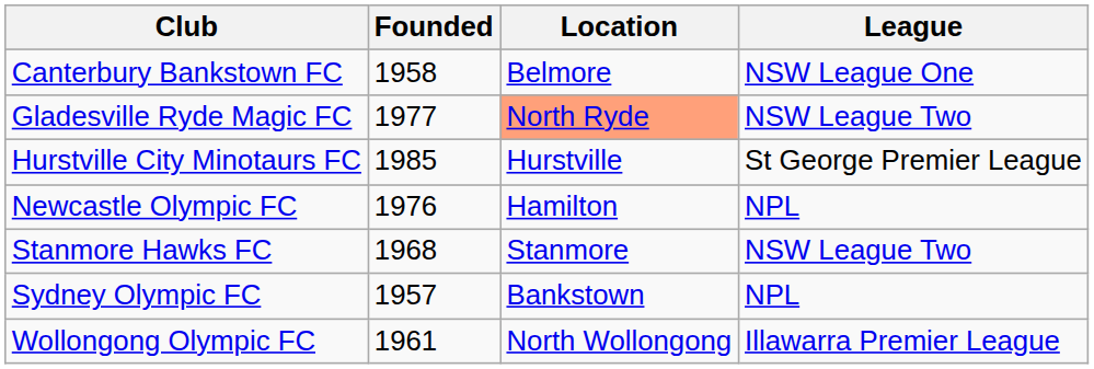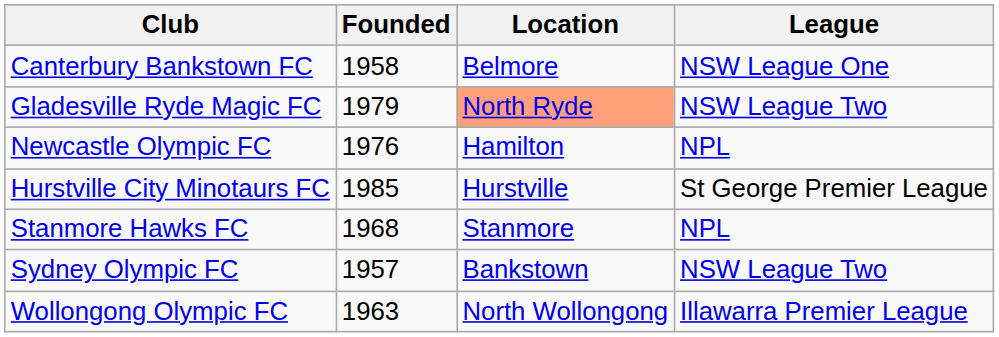Gladesville Ryde Magic FC | Founded: 1977 -> 1979
rows swapped: Newcastle Olympic FC <-> Hurstville City Minotaurs FC
Stanmore Hawks FC | League: NSW League Two -> NPL
Sydney Olympic FC | League: NPL -> NSW League Two
Wollongong Olympic FC | Founded: 1961 -> 1963
